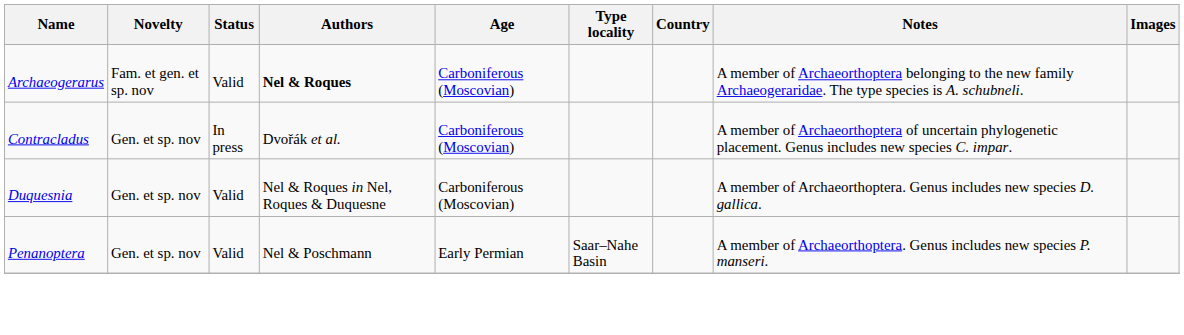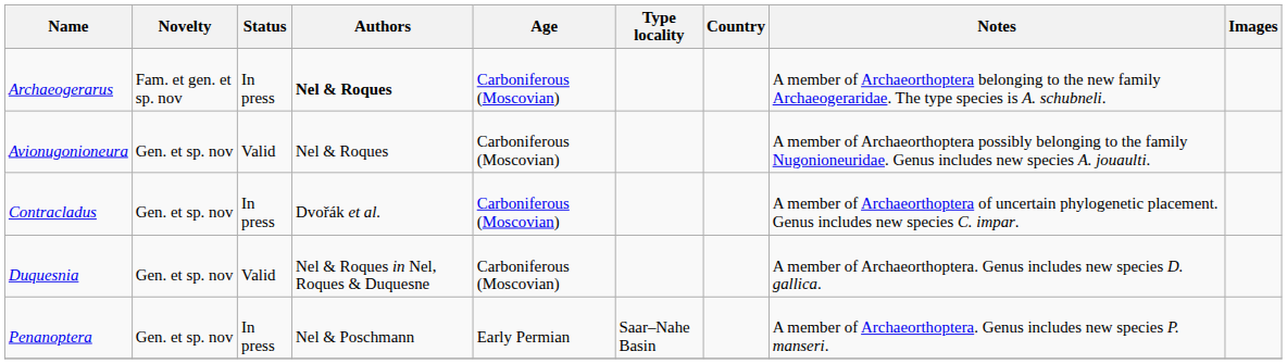Archaeogerarus | Status: Valid -> In press
+ row: Avionugonioneura | Gen. et sp. nov | Valid | Nel & Roques | Carboniferous (Moscovian) | A member of Archaeorthoptera possibly belonging to the family Nugonioneuridae. Genus includes new species A. jouaulti.
Penanoptera | Status: Valid -> In press
